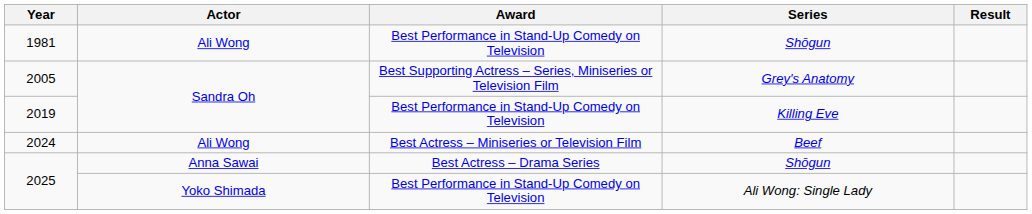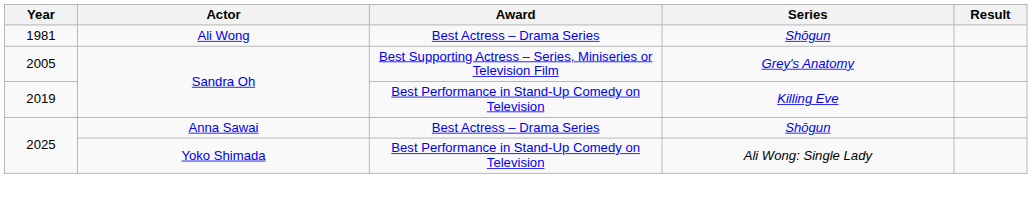1981 | Award: Best Performance in Stand-Up Comedy on Television -> Best Actress – Drama Series
- row: 2024 | Ali Wong | Best Actress – Miniseries or Television Film | Beef
